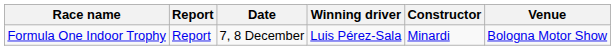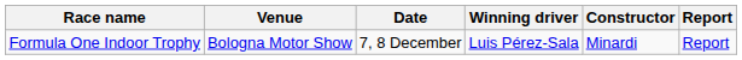columns swapped: Venue <-> Report
